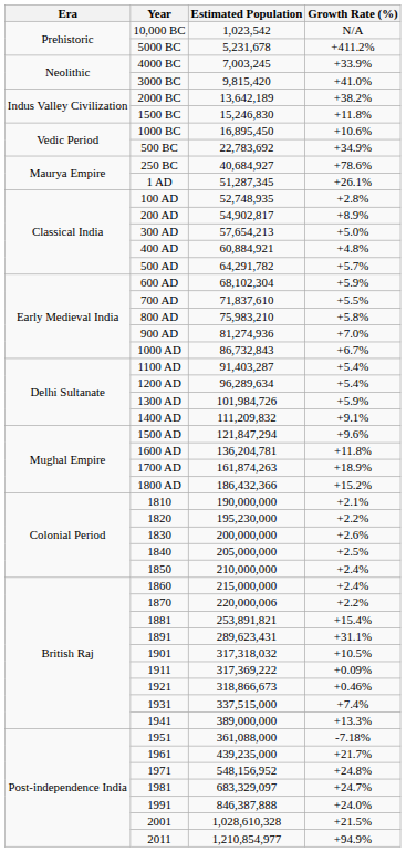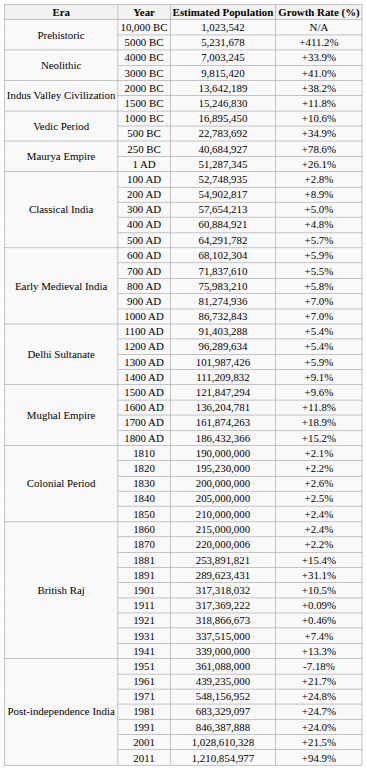1000 AD | Growth Rate (%): +6.7% -> +7.0%
1100 AD | Estimated Population: 91,403,287 -> 91,403,288
1300 AD | Estimated Population: 101,984,726 -> 101,987,426
1941 | Estimated Population: 389,000,000 -> 339,000,000
